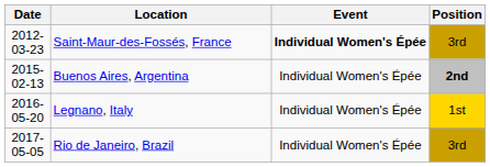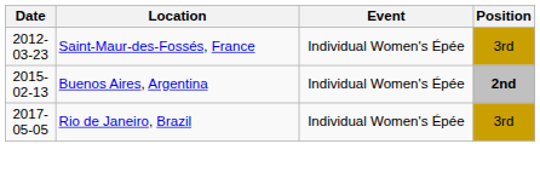Saint-Maur-des-Fossés, France | Event: bold -> normal
- row: 2016-05-20 | Legnano, Italy | Individual Women's Épée | 1st
